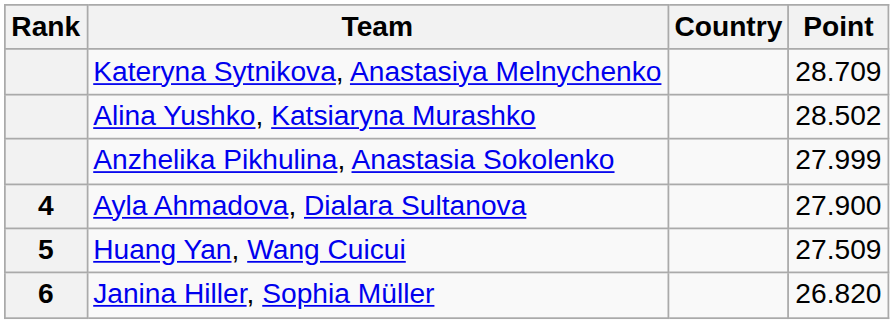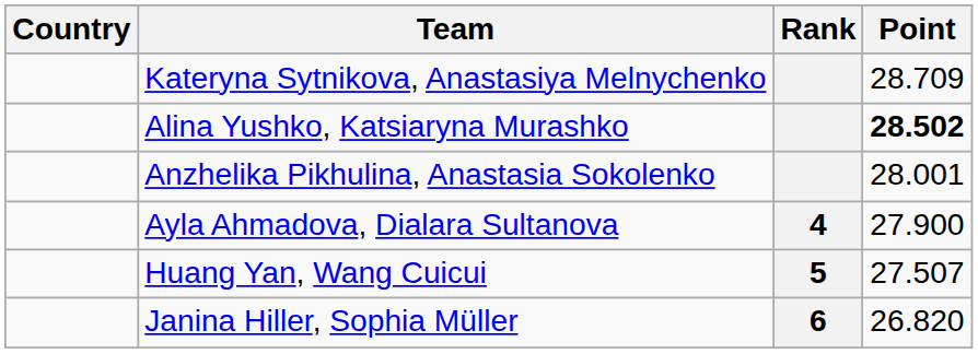columns swapped: Rank <-> Country
Alina Yushko, Katsiaryna Murashko | Point: normal -> bold
Anzhelika Pikhulina, Anastasia Sokolenko | Point: 27.999 -> 28.001
Huang Yan, Wang Cuicui | Point: 27.509 -> 27.507
